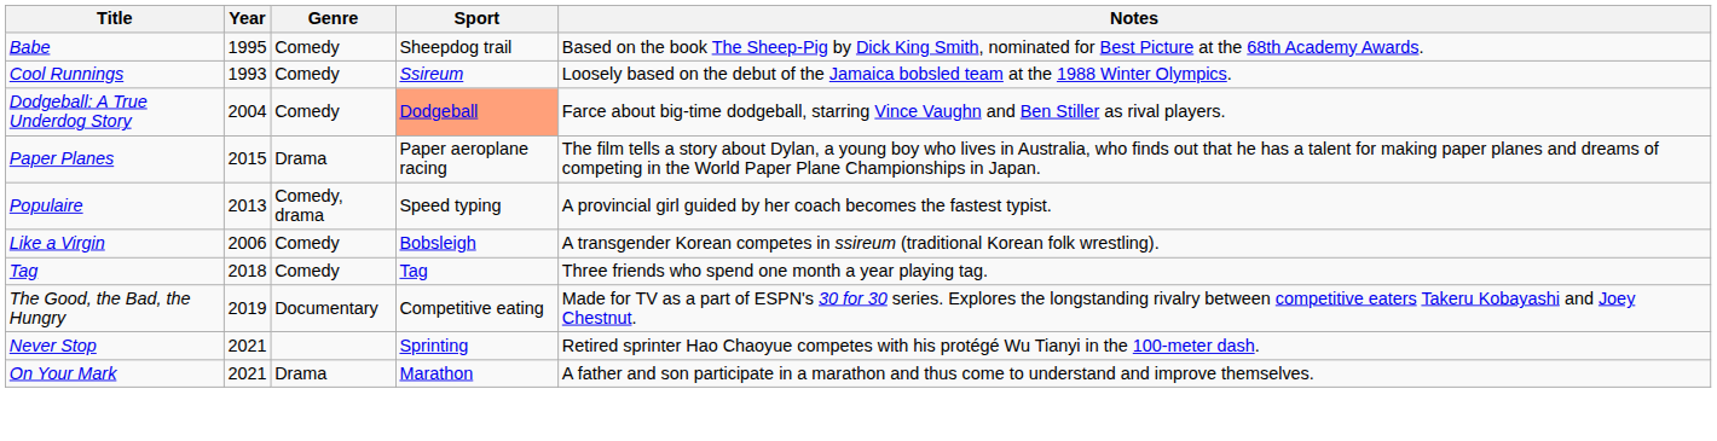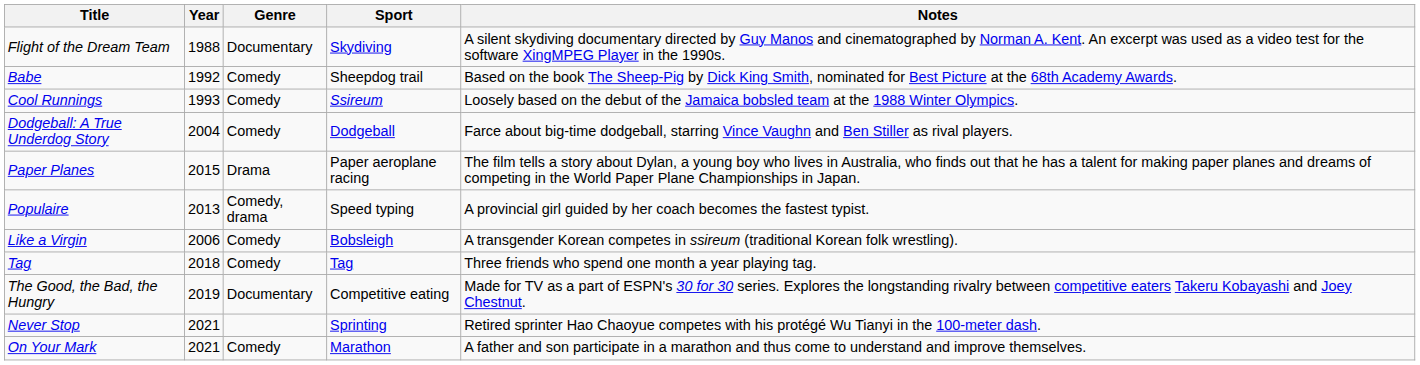+ row: Flight of the Dream Team | 1988 | Documentary | Skydiving | A silent skydiving documentary directed by Guy Manos and cinematographed by Norman A. Kent. An excerpt was used as a video test for the software XingMPEG Player in the 1990s.
Babe | Year: 1995 -> 1992
Dodgeball: A True Underdog Story | Sport: lightsalmon background -> no background
On Your Mark | Genre: Drama -> Comedy
